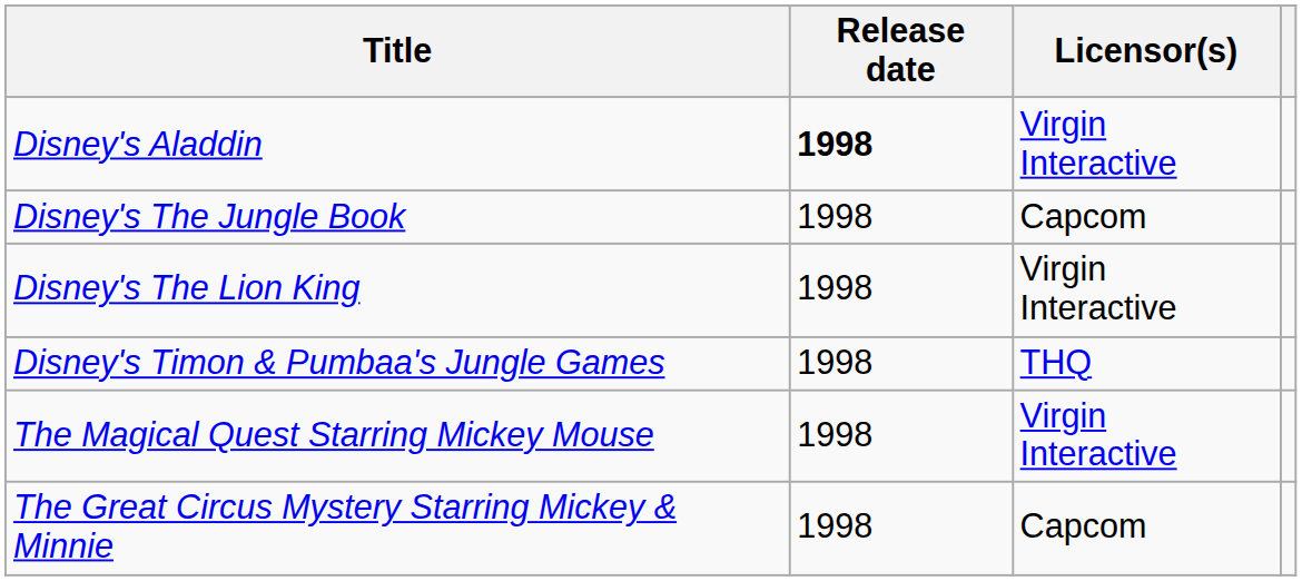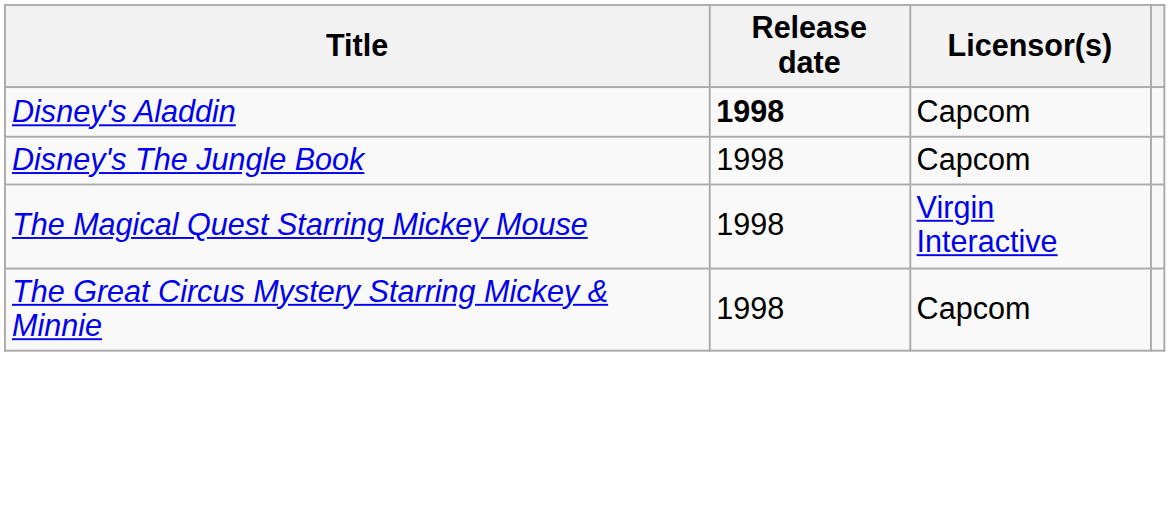Disney's Aladdin | Licensor(s): Virgin Interactive -> Capcom
- row: Disney's The Lion King | 1998 | Virgin Interactive
- row: Disney's Timon & Pumbaa's Jungle Games | 1998 | THQ
